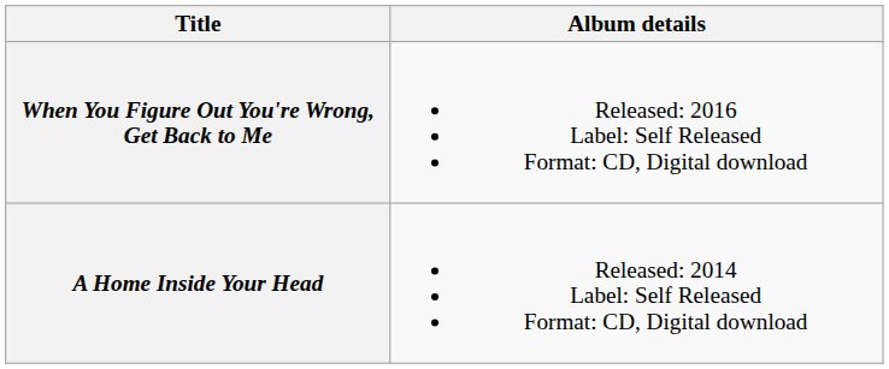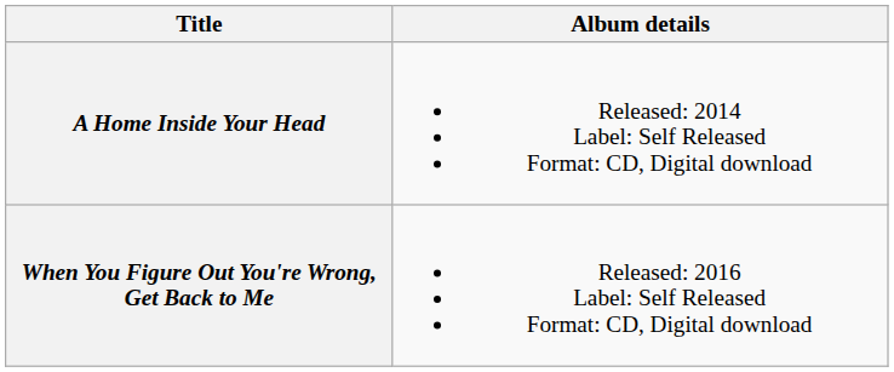rows swapped: A Home Inside Your Head <-> When You Figure Out You're Wrong, Get Back to Me
